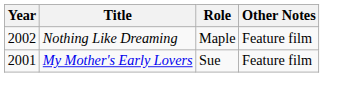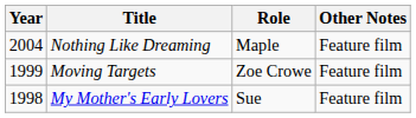Nothing Like Dreaming | Year: 2002 -> 2004
+ row: 1999 | Moving Targets | Zoe Crowe | Feature film
My Mother's Early Lovers | Year: 2001 -> 1998
